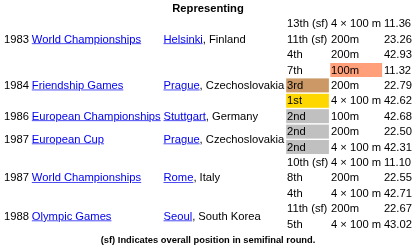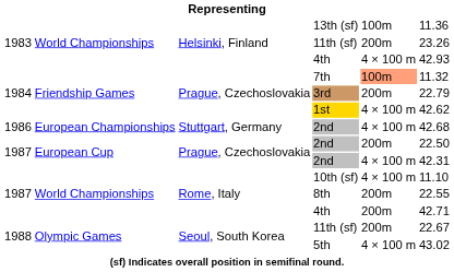13th (sf) | column 5: 4 × 100 m -> 100m
1983 / 4th | column 5: 200m -> 4 × 100 m
1986 / 2nd | column 5: 100m -> 4 × 100 m
1987 / 4th | column 5: 4 × 100 m -> 200m
